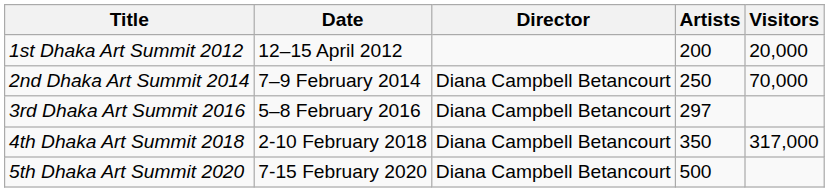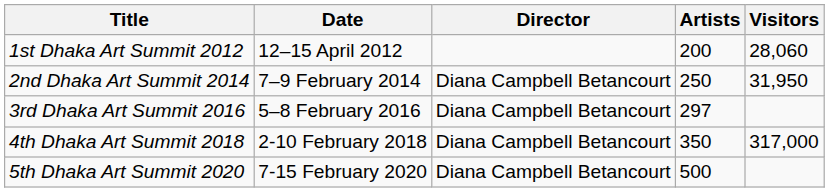1st Dhaka Art Summit 2012 | Visitors: 20,000 -> 28,060
2nd Dhaka Art Summit 2014 | Visitors: 70,000 -> 31,950
